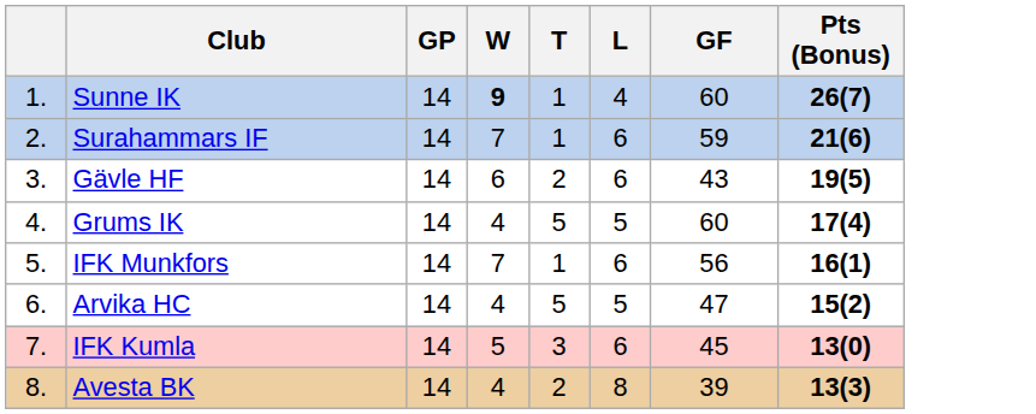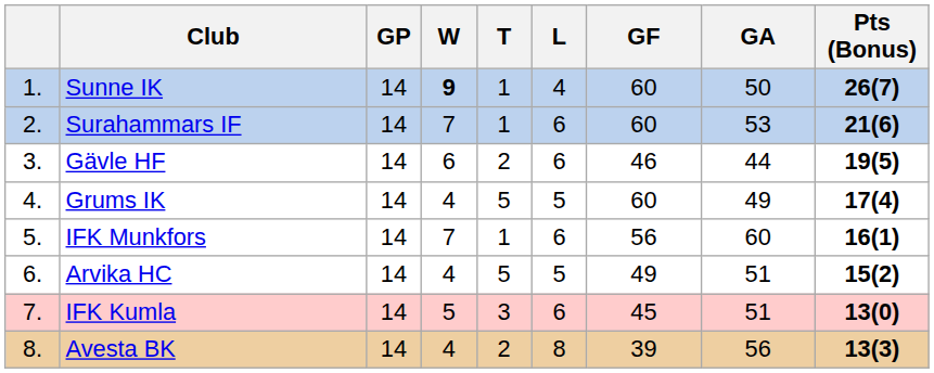+ column: GA | 50 | 53 | 44 | 49 | 60 | 51 | 51 | 56
Surahammars IF | GF: 59 -> 60
Gävle HF | GF: 43 -> 46
Arvika HC | GF: 47 -> 49
